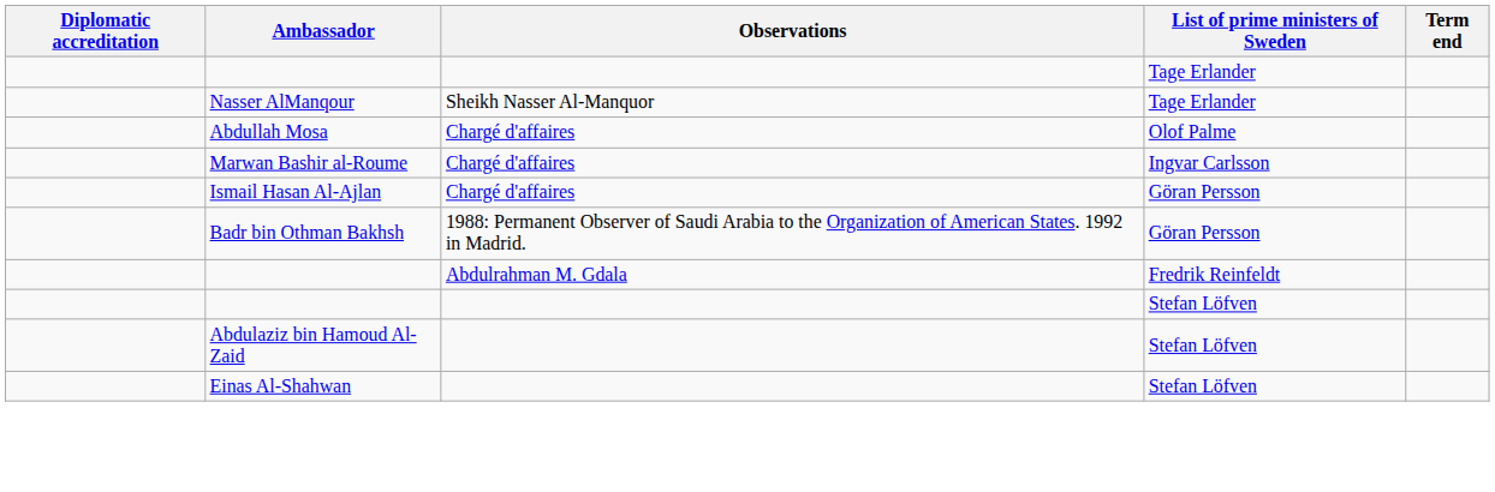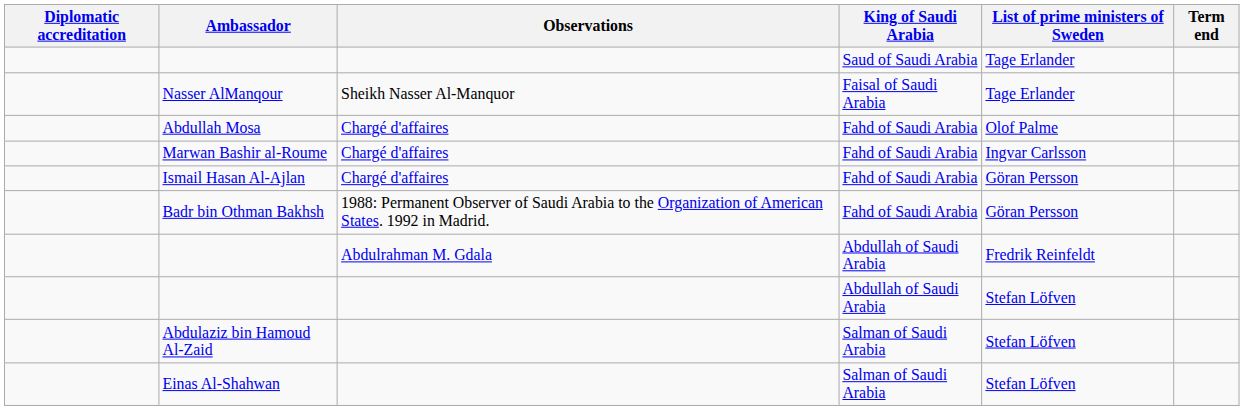+ column: King of Saudi Arabia | Saud of Saudi Arabia | Faisal of Saudi Arabia | Fahd of Saudi Arabia | Fahd of Saudi Arabia | Fahd of Saudi Arabia | Fahd of Saudi Arabia | Abdullah of Saudi Arabia | Abdullah of Saudi Arabia | Salman of Saudi Arabia | Salman of Saudi Arabia
